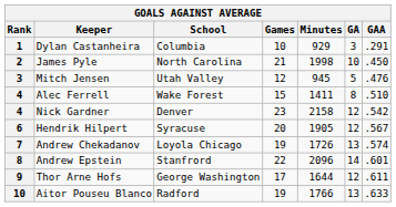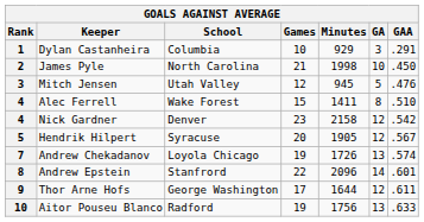Hendrik Hilpert | Rank: 6 -> 5
Aitor Pouseu Blanco | Minutes: 1766 -> 1756
